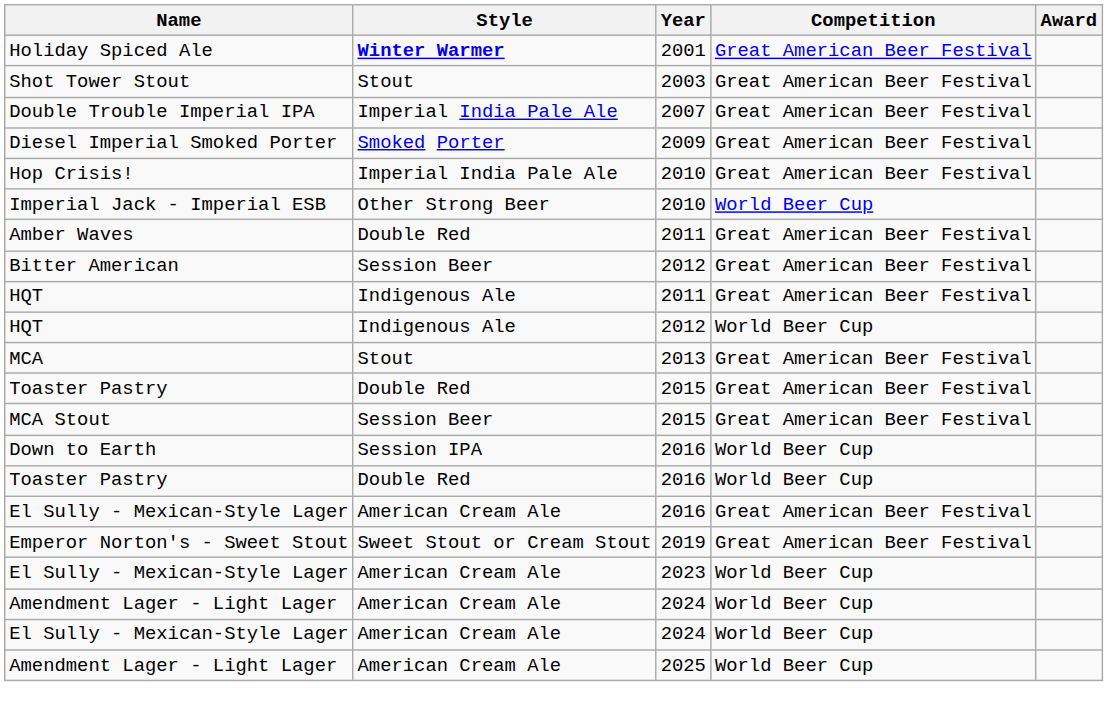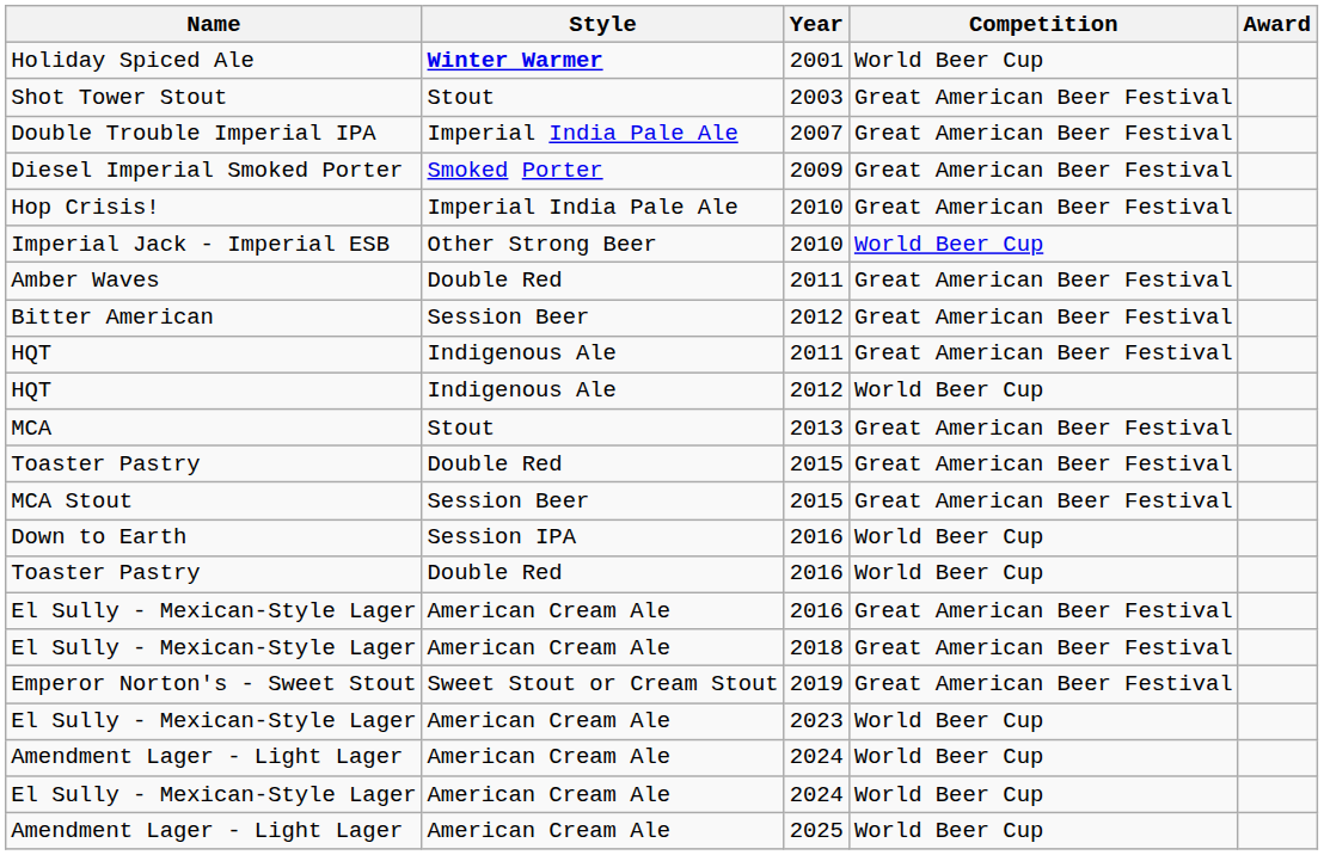Holiday Spiced Ale | Competition: Great American Beer Festival -> World Beer Cup
+ row: El Sully - Mexican-Style Lager | American Cream Ale | 2018 | Great American Beer Festival
